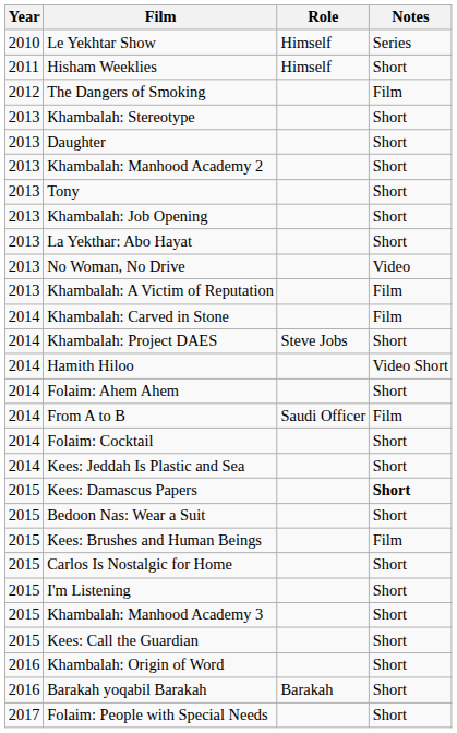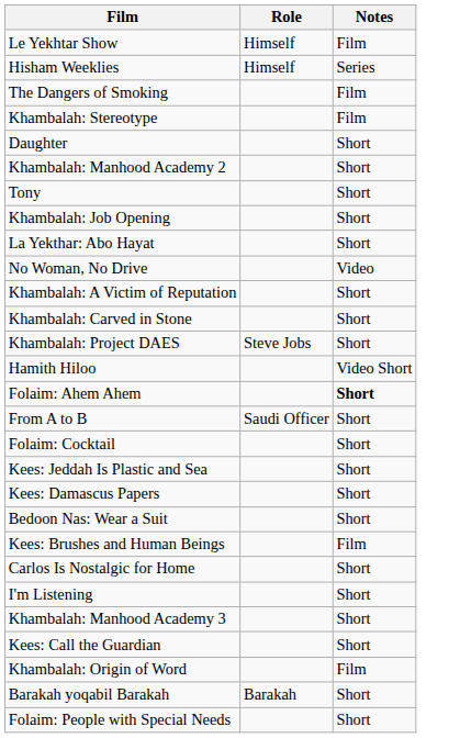- column: Year | 2010 | 2011 | 2012 | 2013 | 2013 | 2013 | 2013 | 2013 | 2013 | 2013 | 2013 | 2014 | 2014 | 2014 | 2014 | 2014 | 2014 | 2014 | 2015 | 2015 | 2015 | 2015 | 2015 | 2015 | 2015 | 2016 | 2016 | 2017
Le Yekhtar Show | Notes: Series -> Film
Hisham Weeklies | Notes: Short -> Series
Khambalah: Stereotype | Notes: Short -> Film
Khambalah: A Victim of Reputation | Notes: Film -> Short
Khambalah: Carved in Stone | Notes: Film -> Short
Folaim: Ahem Ahem | Notes: normal -> bold
From A to B | Notes: Film -> Short
Kees: Damascus Papers | Notes: bold -> normal
Khambalah: Origin of Word | Notes: Short -> Film
